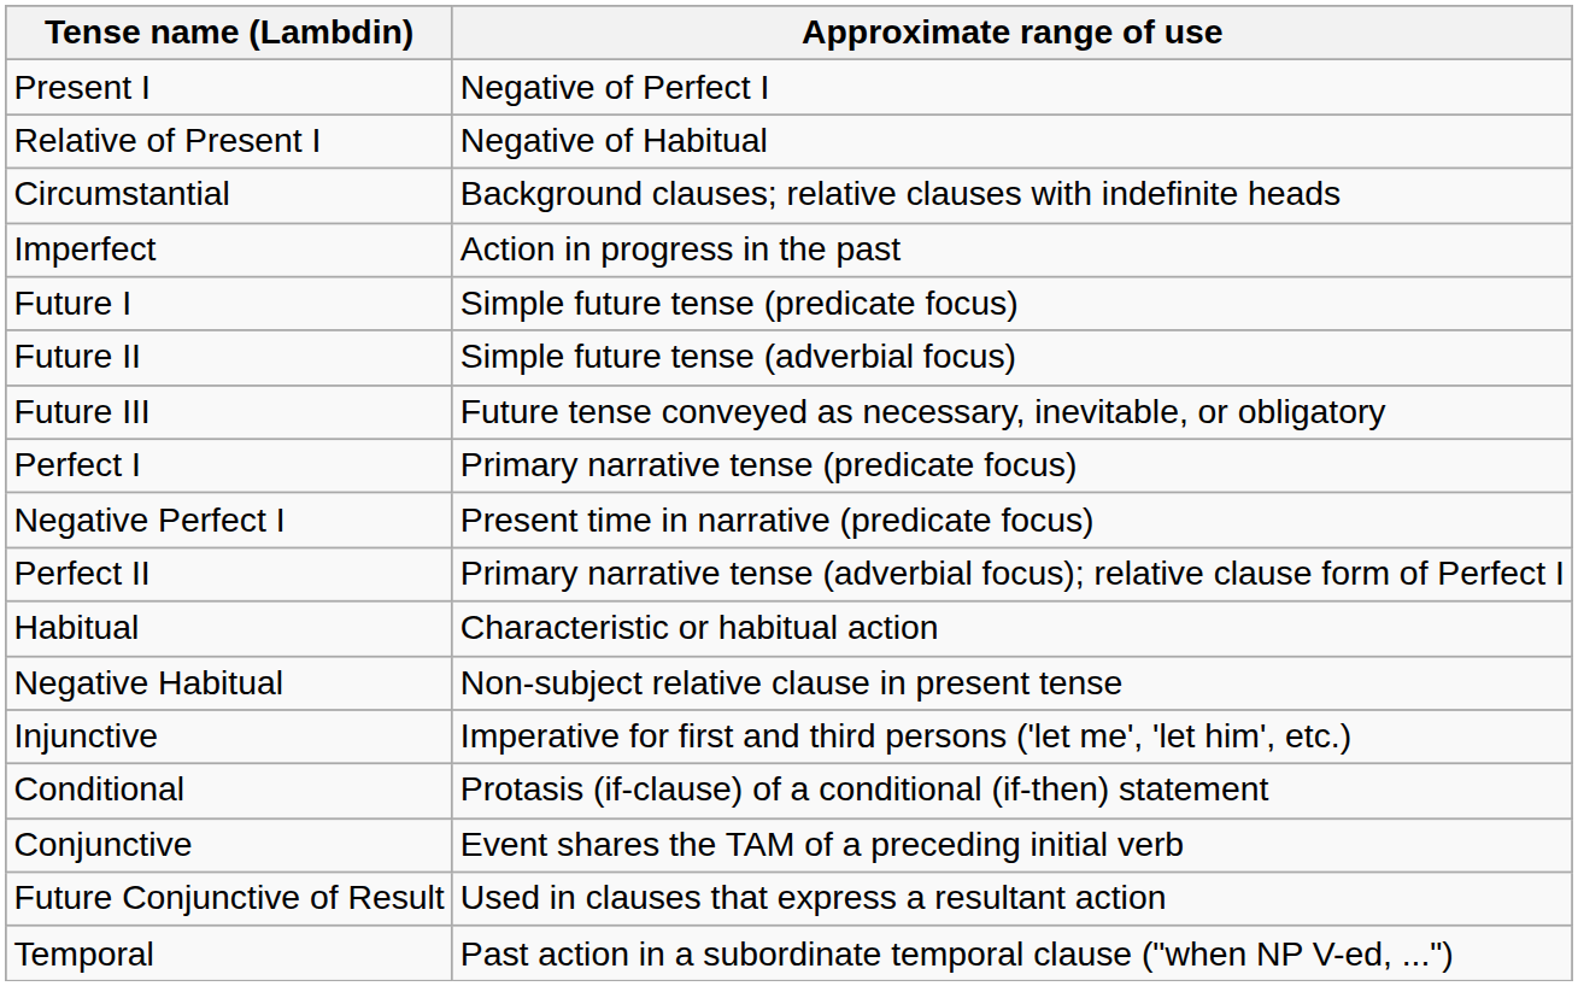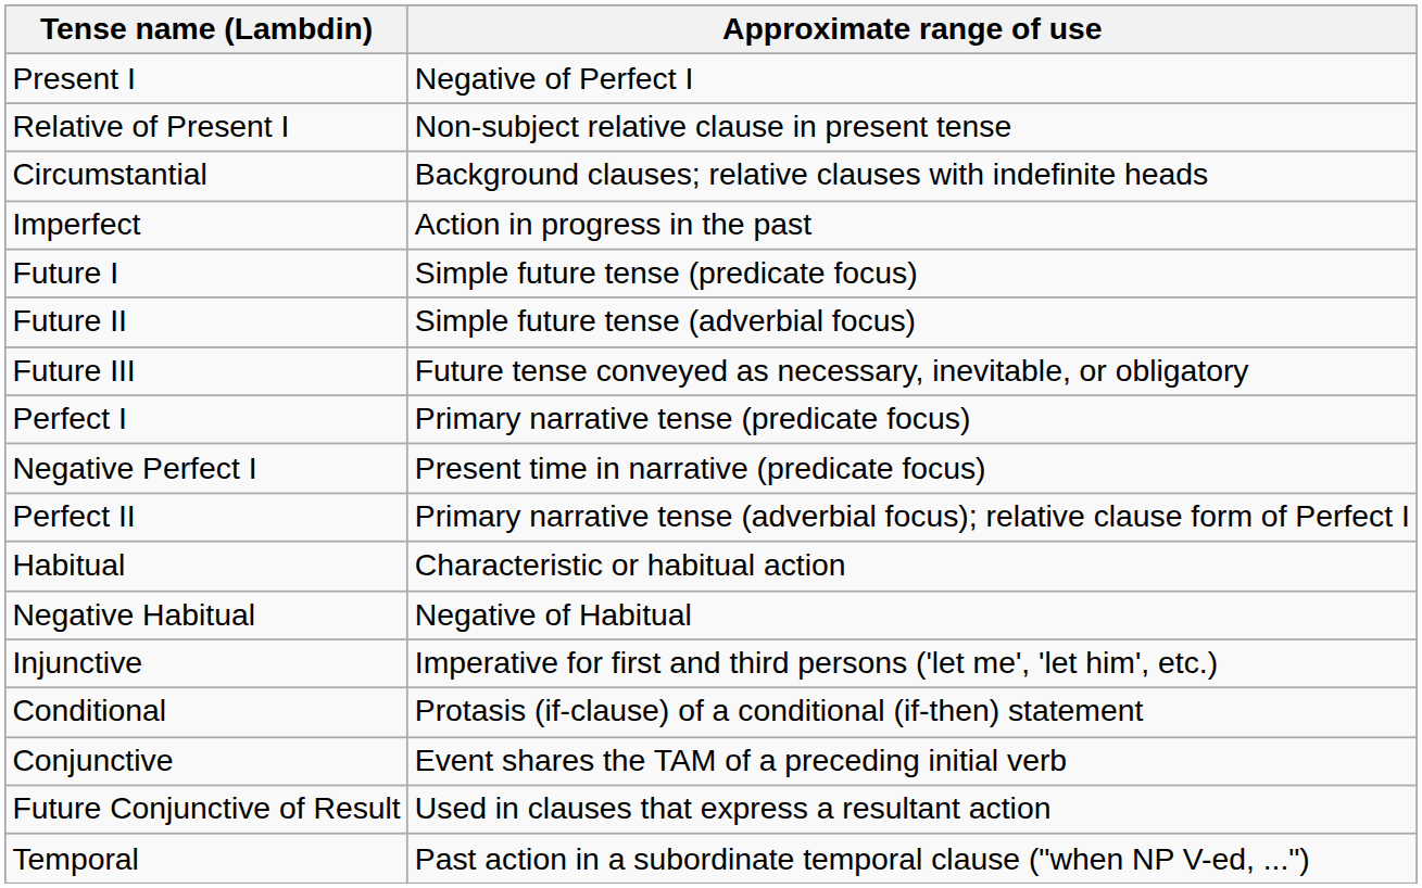Relative of Present I | Approximate range of use: Negative of Habitual -> Non-subject relative clause in present tense
Negative Habitual | Approximate range of use: Non-subject relative clause in present tense -> Negative of Habitual
